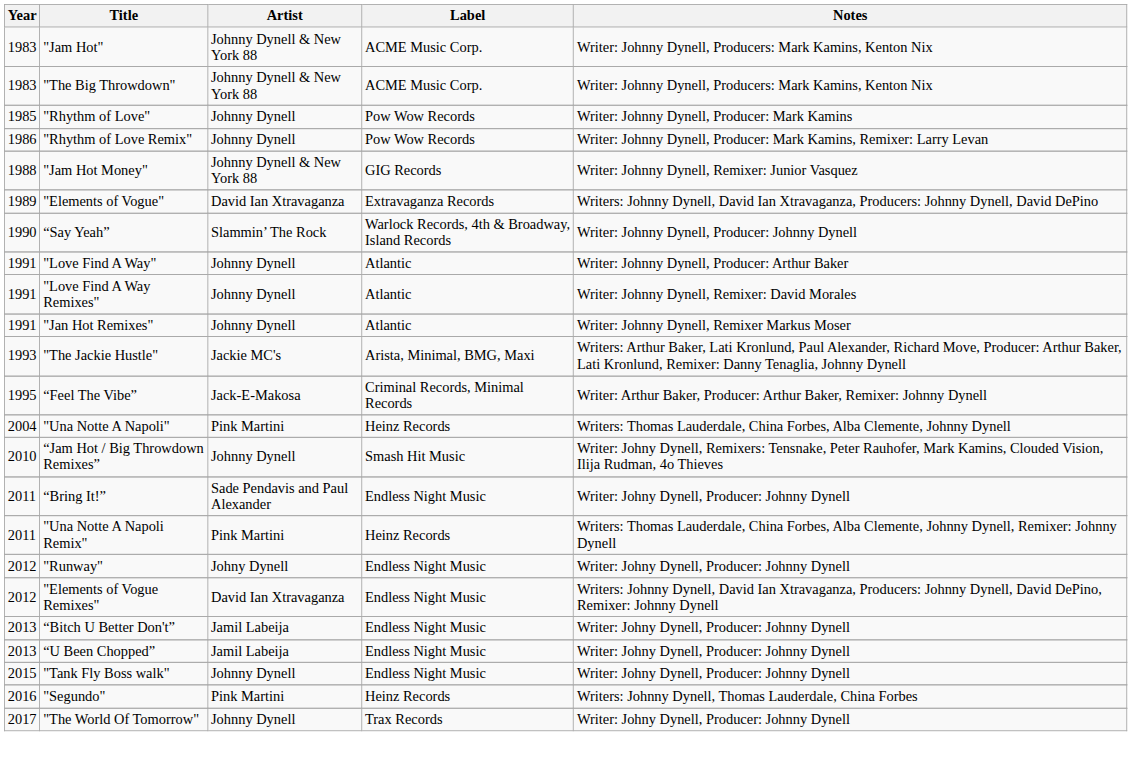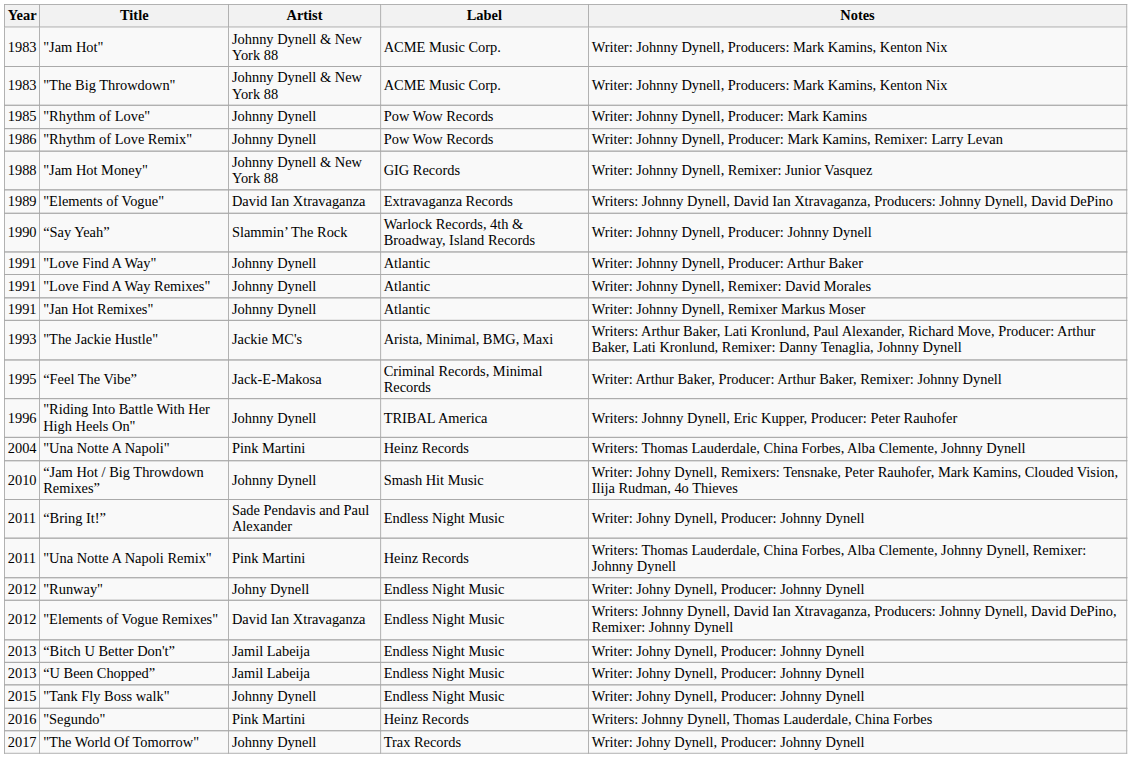+ row: 1996 | "Riding Into Battle With Her High Heels On" | Johnny Dynell | TRIBAL America | Writers: Johnny Dynell, Eric Kupper, Producer: Peter Rauhofer
